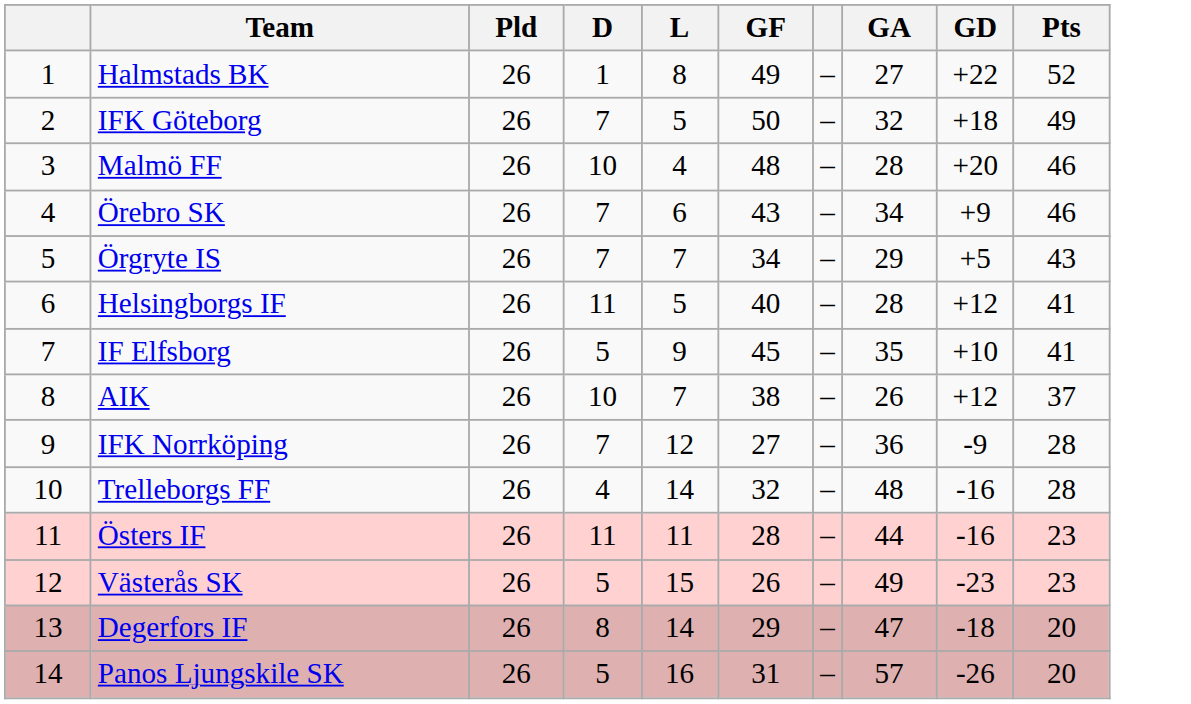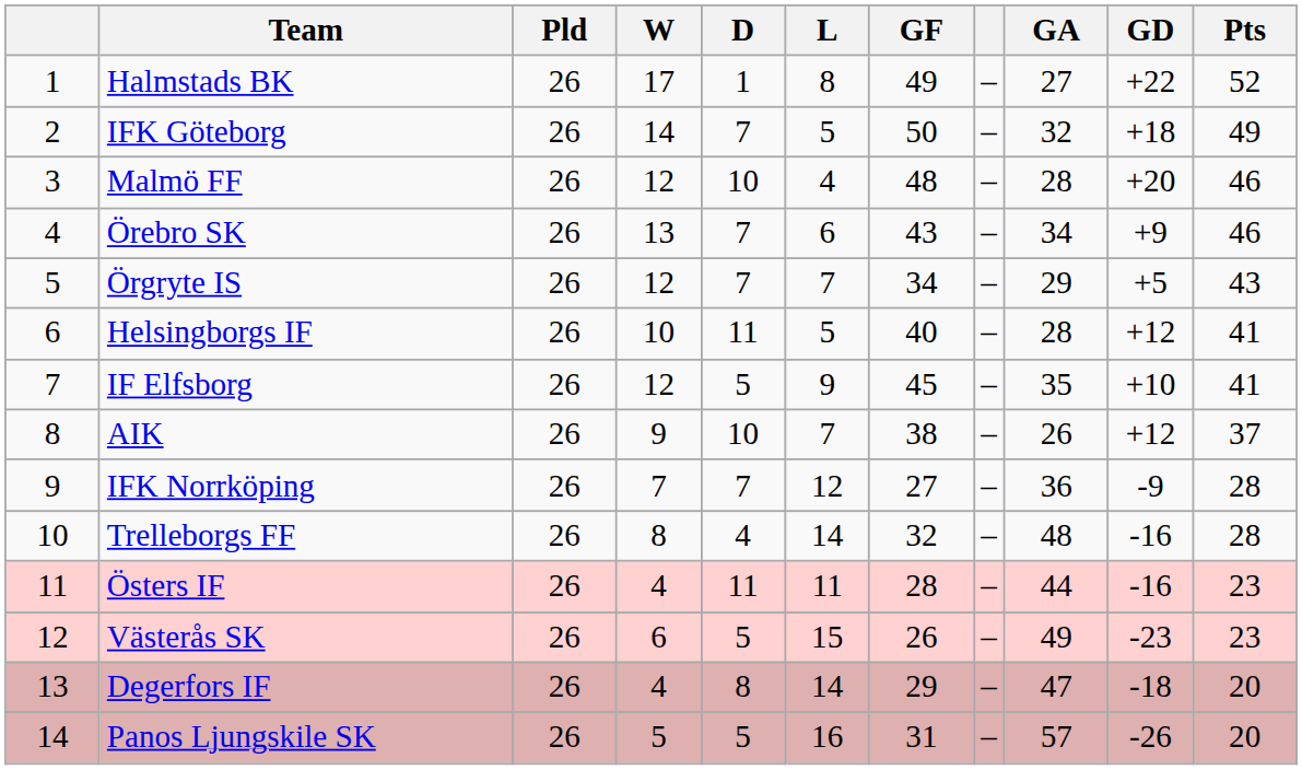+ column: W | 17 | 14 | 12 | 13 | 12 | 10 | 12 | 9 | 7 | 8 | 4 | 6 | 4 | 5
